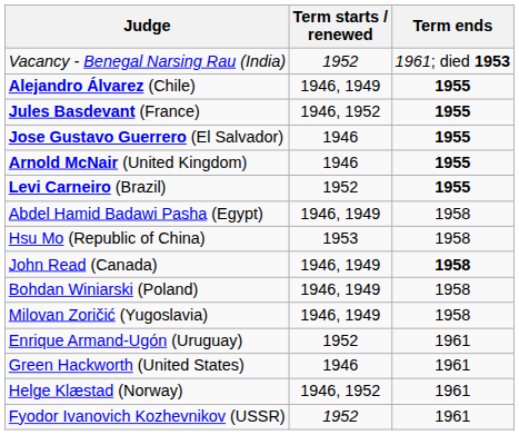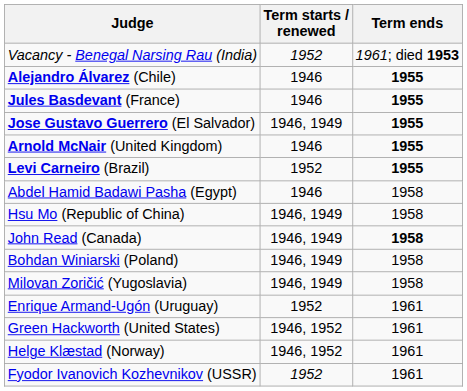Alejandro Álvarez (Chile) | Term starts / renewed: 1946, 1949 -> 1946
Jules Basdevant (France) | Term starts / renewed: 1946, 1952 -> 1946
Jose Gustavo Guerrero (El Salvador) | Term starts / renewed: 1946 -> 1946, 1949
Abdel Hamid Badawi Pasha (Egypt) | Term starts / renewed: 1946, 1949 -> 1946
Hsu Mo (Republic of China) | Term starts / renewed: 1953 -> 1946, 1949
Green Hackworth (United States) | Term starts / renewed: 1946 -> 1946, 1952
